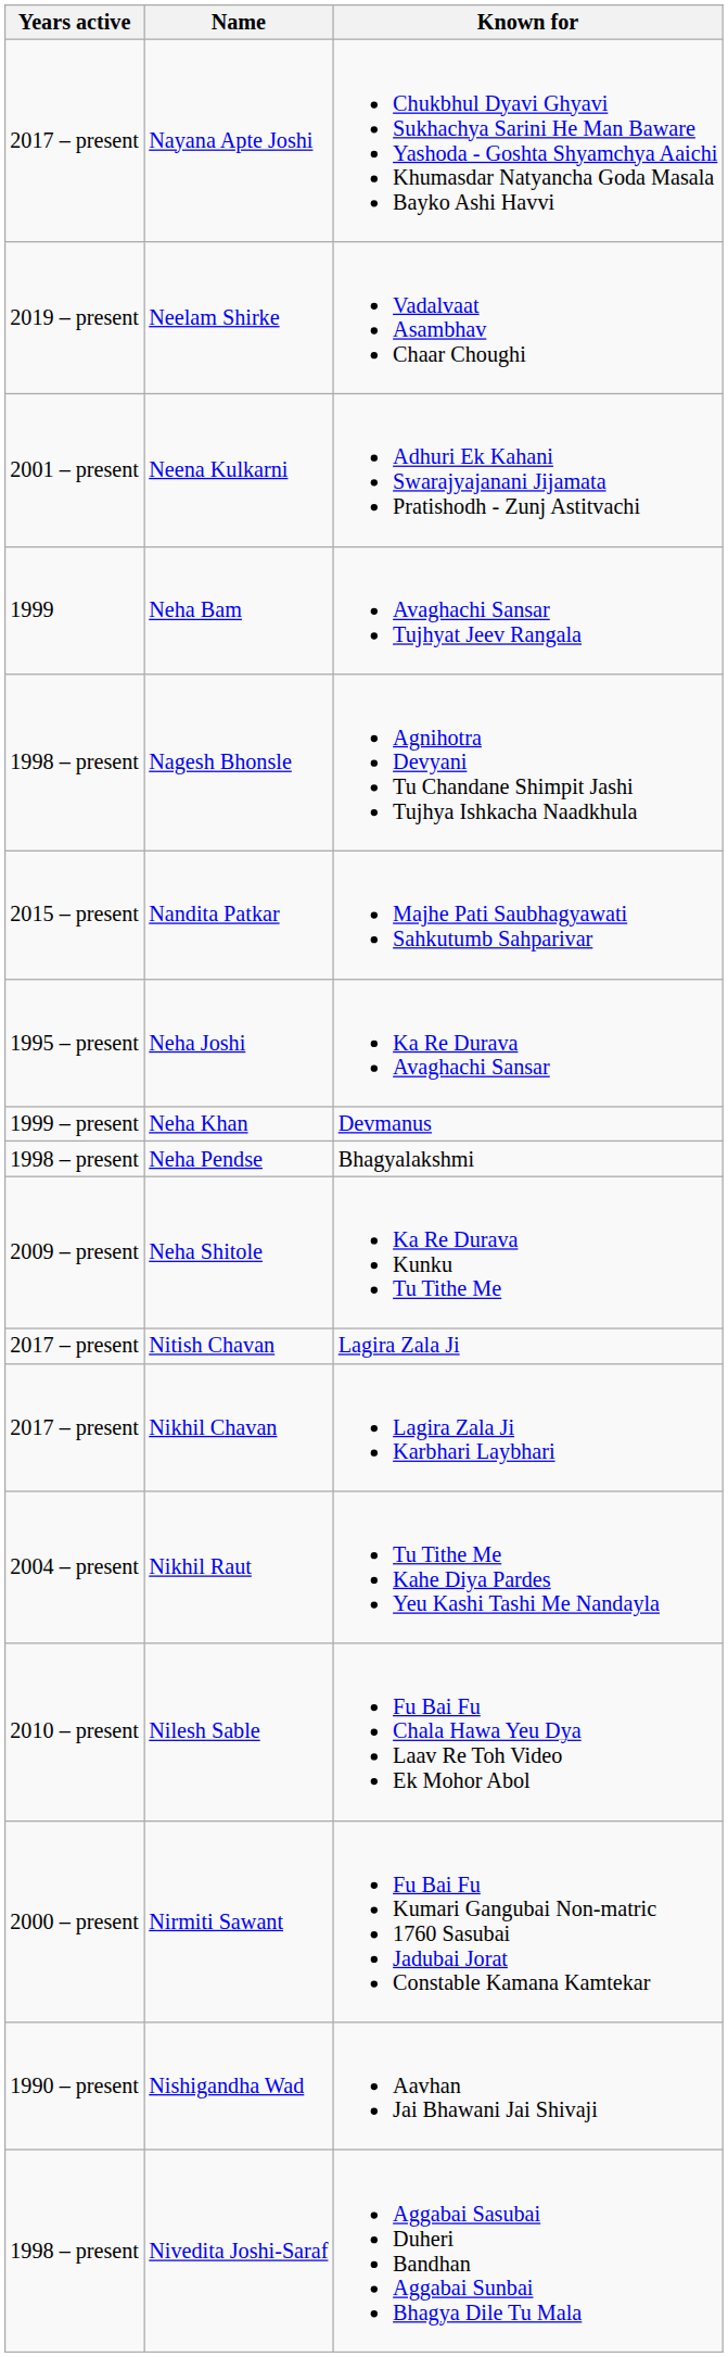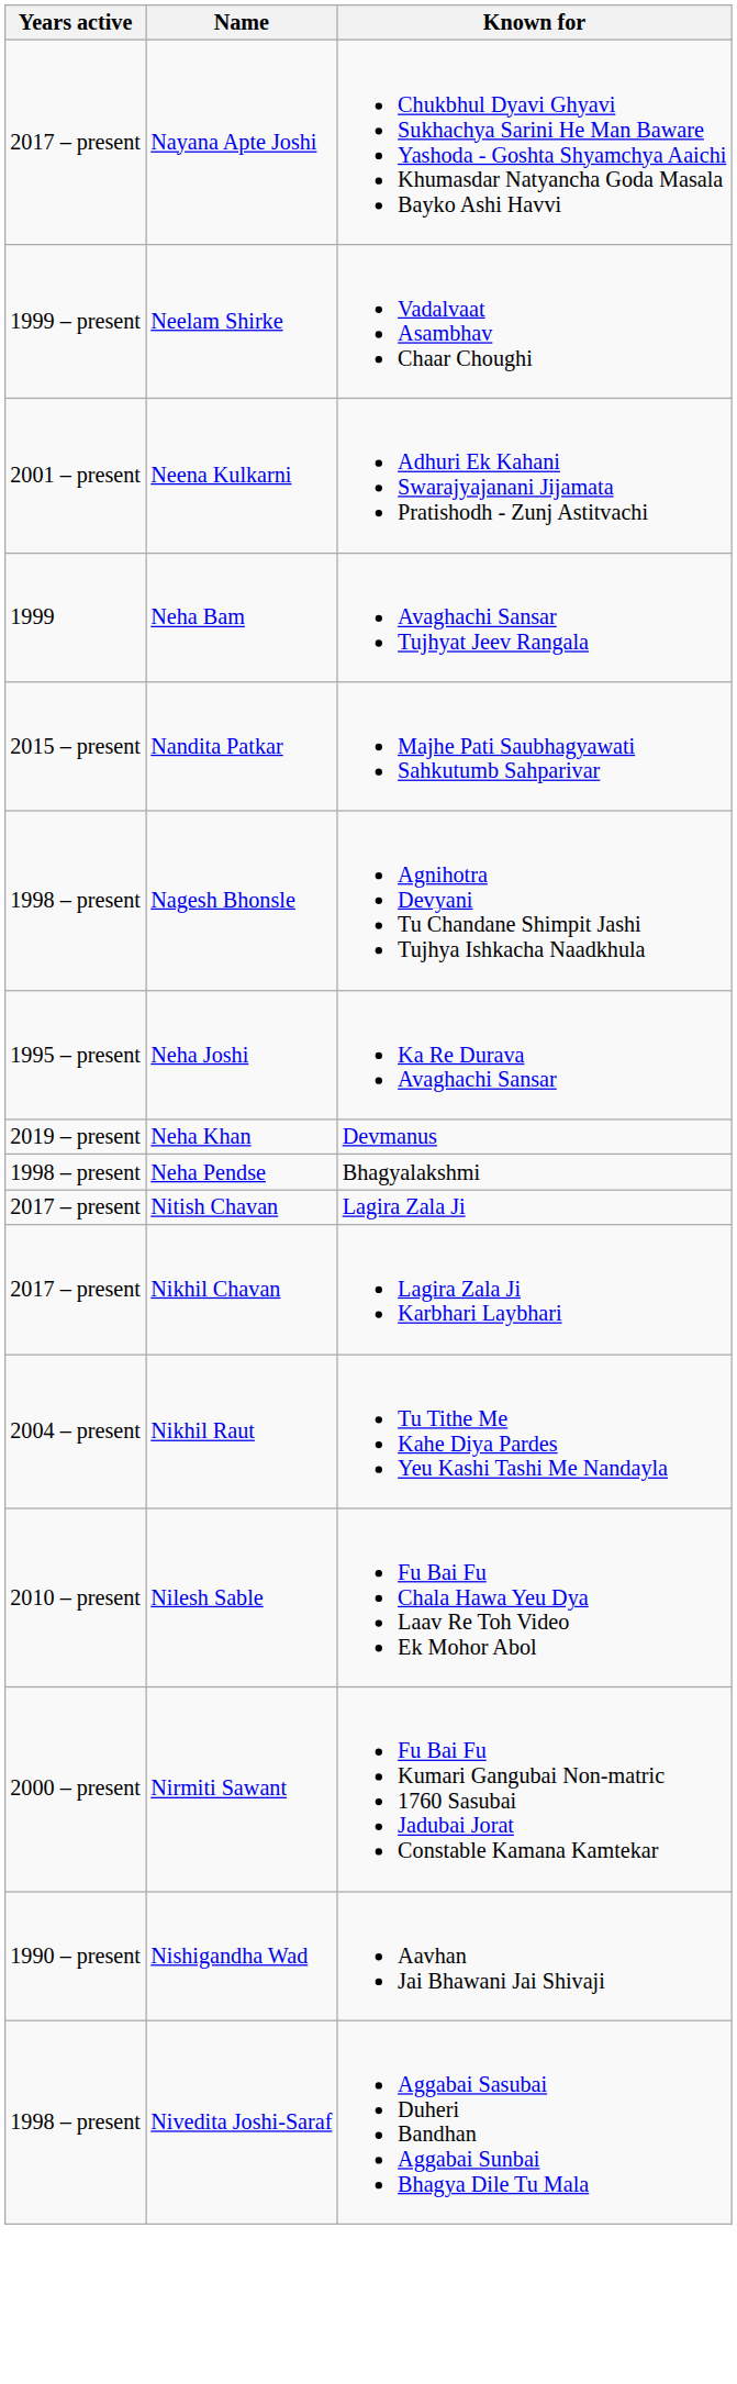Neelam Shirke | Years active: 2019 – present -> 1999 – present
rows swapped: Nagesh Bhonsle <-> Nandita Patkar
Neha Khan | Years active: 1999 – present -> 2019 – present
- row: 2009 – present | Neha Shitole | Ka Re Durava Kunku Tu Tithe Me
